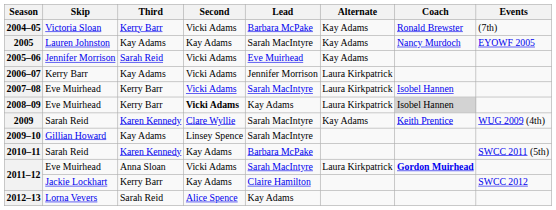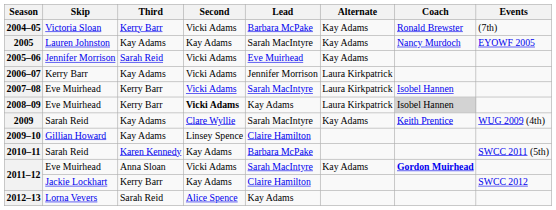2009 | Third: Karen Kennedy -> Kay Adams
2009–10 | Lead: Sarah MacIntyre -> Claire Hamilton
2011–12 / Eve Muirhead | Alternate: Laura Kirkpatrick -> Kay Adams
